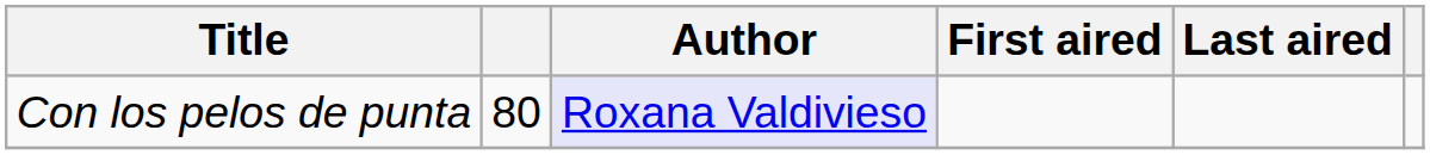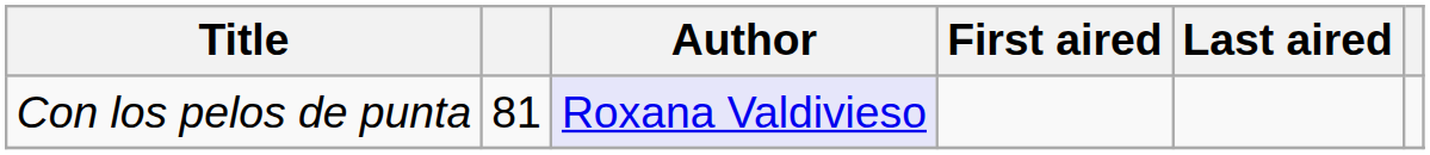Con los pelos de punta | column 2: 80 -> 81
